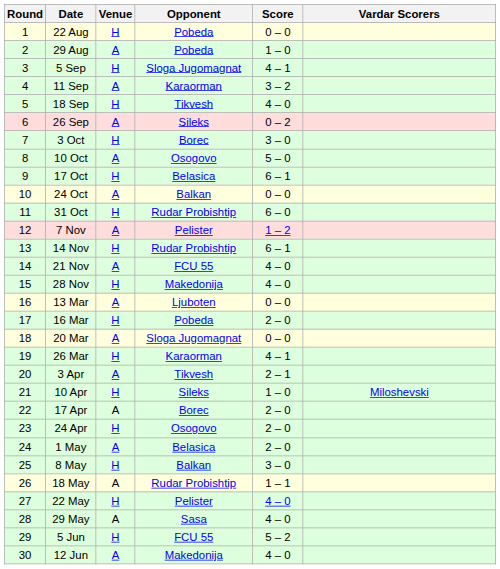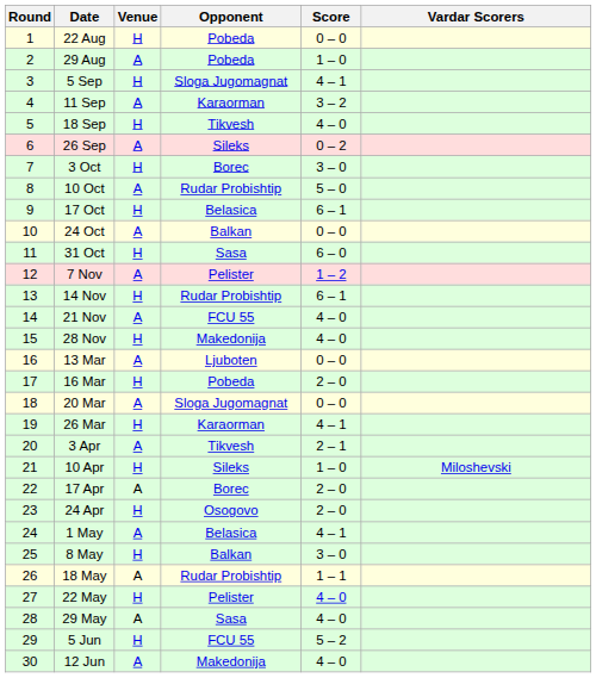10 Oct | Opponent: Osogovo -> Rudar Probishtip
31 Oct | Opponent: Rudar Probishtip -> Sasa
1 May | Score: 2 – 0 -> 4 – 1
